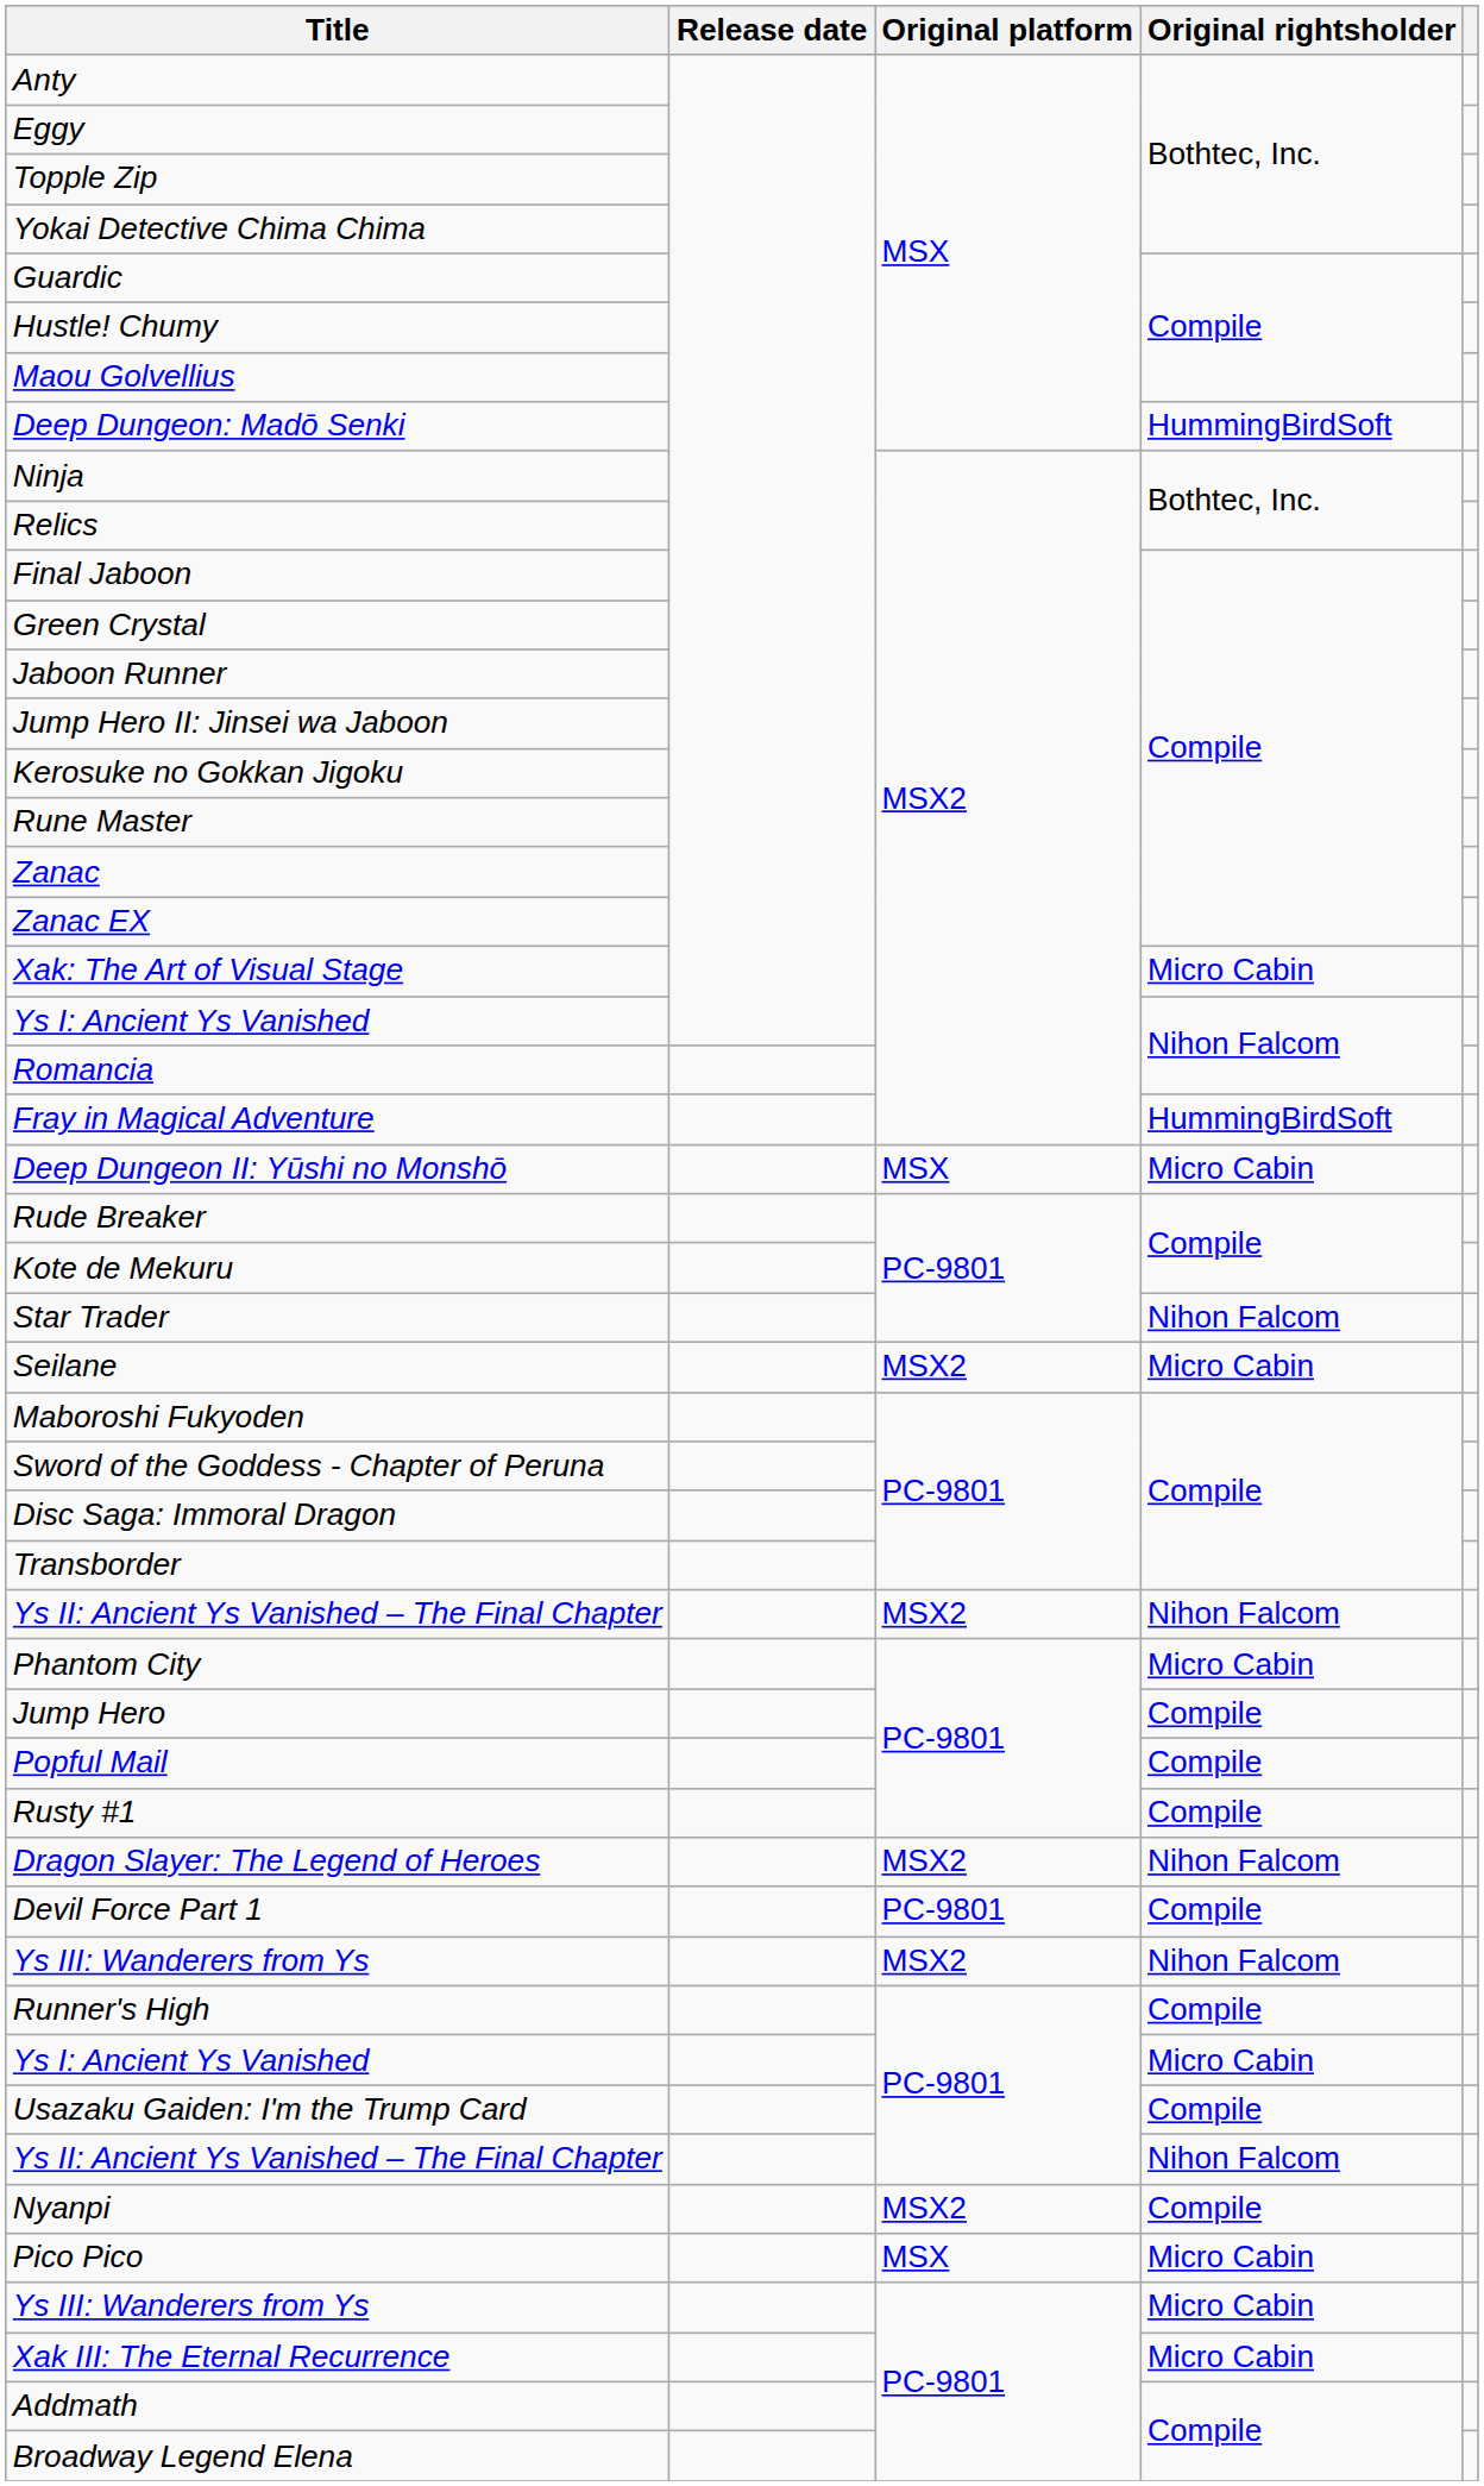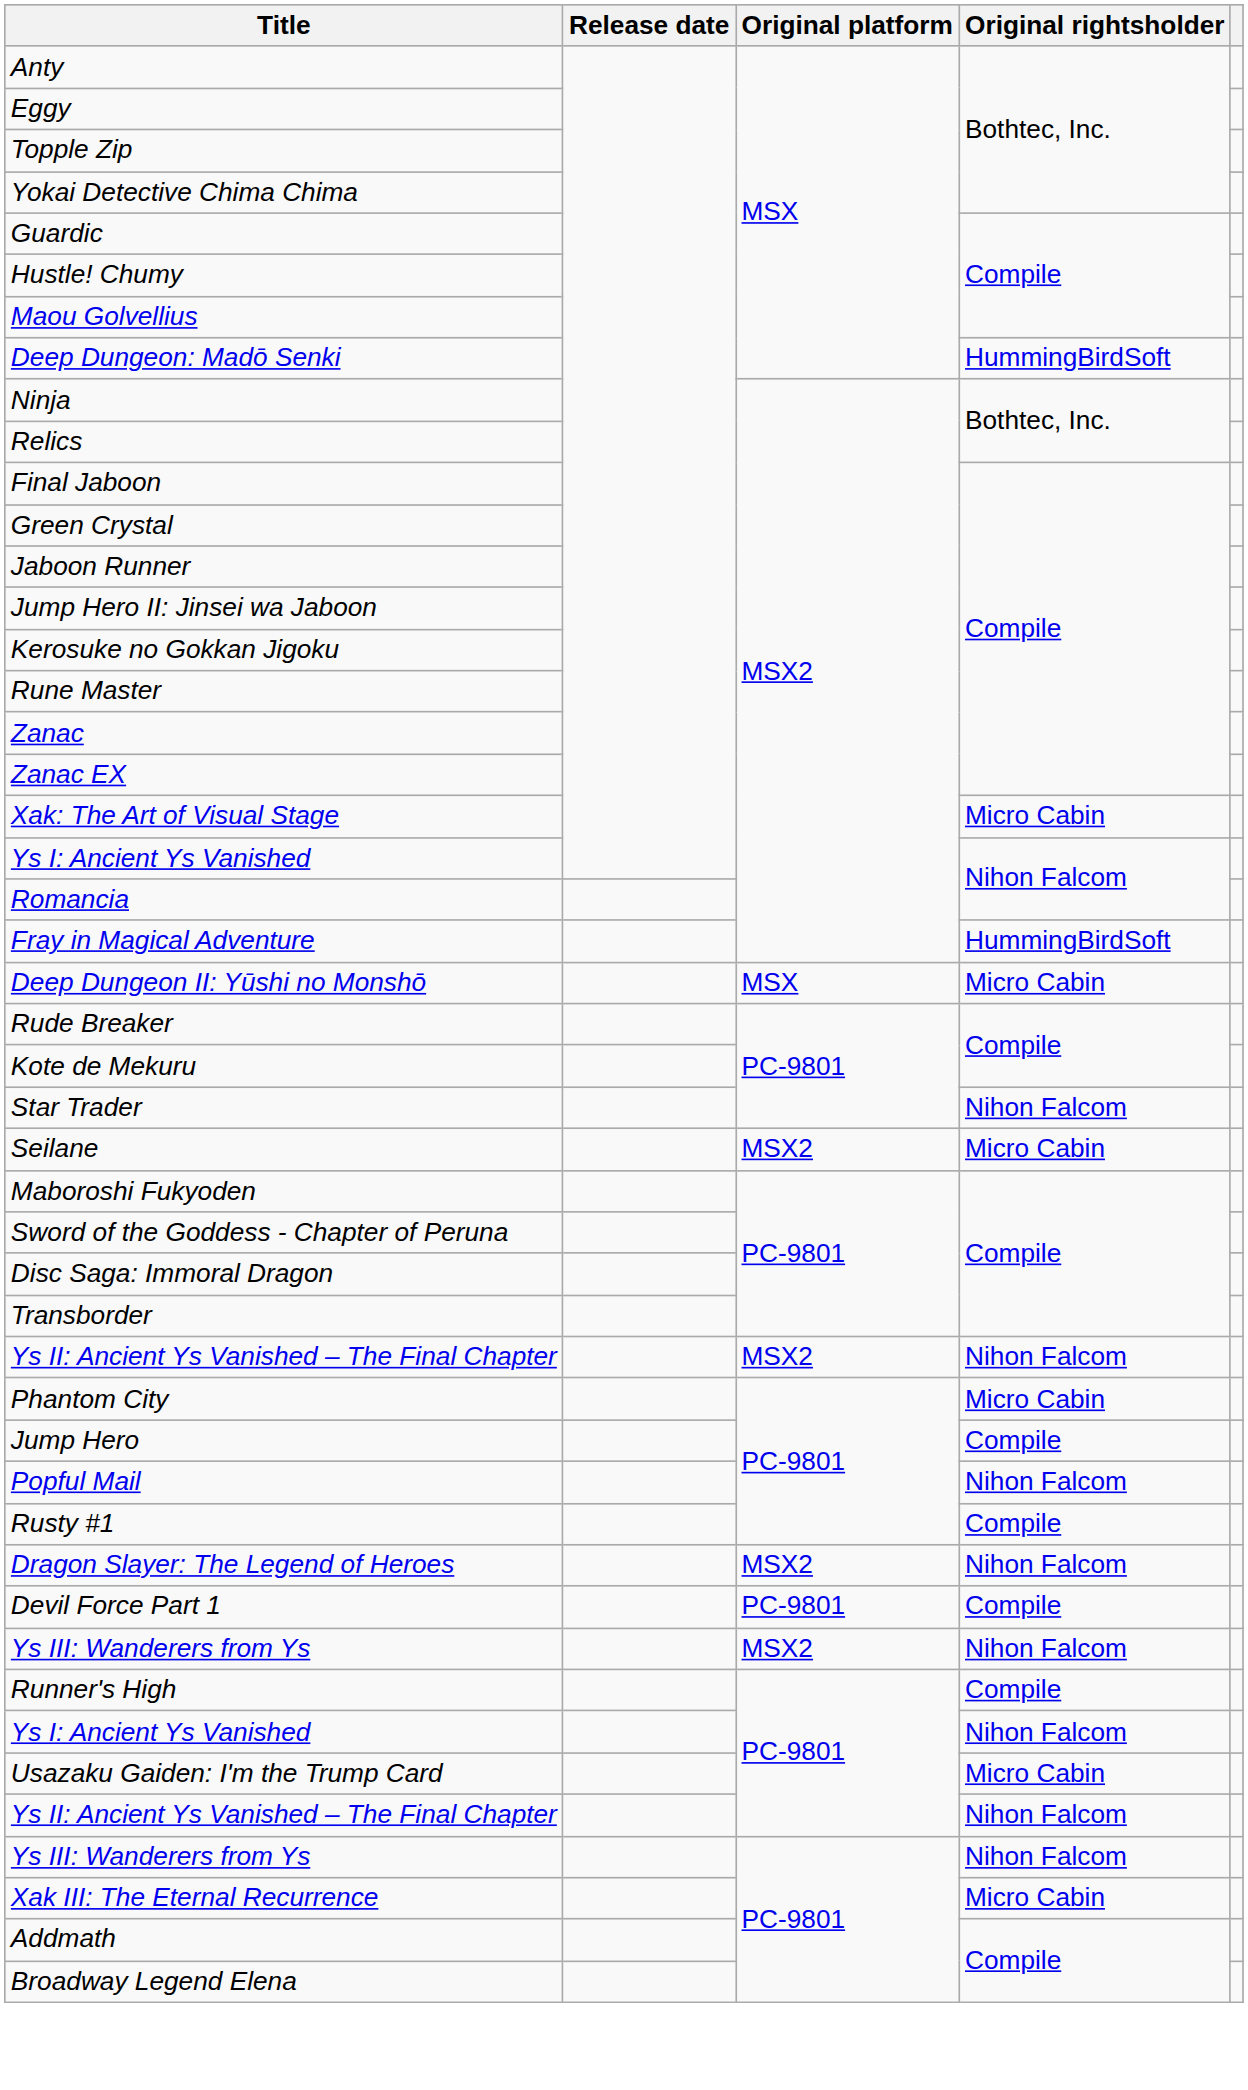Popful Mail | Original rightsholder: Compile -> Nihon Falcom
Ys I: Ancient Ys Vanished / PC-9801 | Original rightsholder: Micro Cabin -> Nihon Falcom
Usazaku Gaiden: I'm the Trump Card | Original rightsholder: Compile -> Micro Cabin
- row: Nyanpi | MSX2 | Compile
- row: Pico Pico | MSX | Micro Cabin
Ys III: Wanderers from Ys / PC-9801 | Original rightsholder: Micro Cabin -> Nihon Falcom
